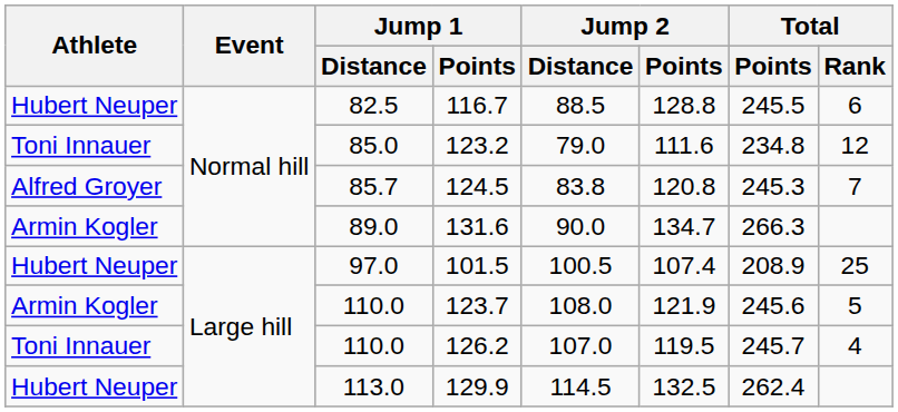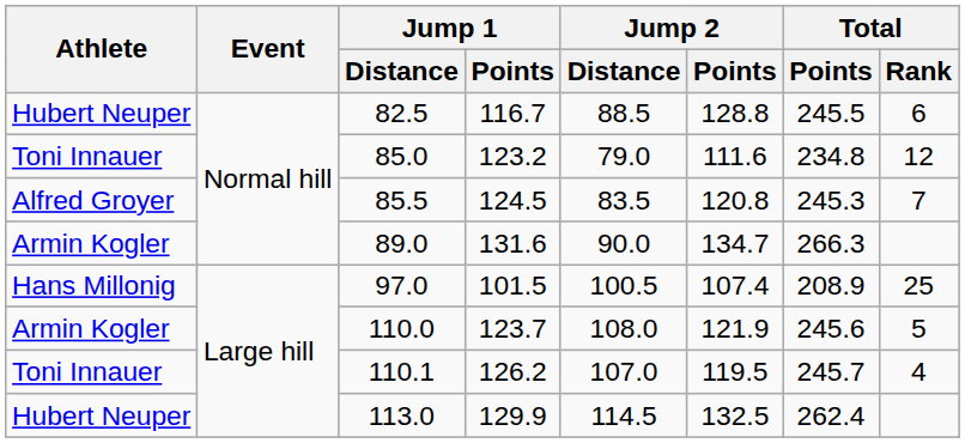124.5 | Jump 1 / Distance: 85.7 -> 85.5
124.5 | Jump 2 / Distance: 83.8 -> 83.5
101.5 | Athlete: Hubert Neuper -> Hans Millonig
126.2 | Jump 1 / Distance: 110.0 -> 110.1
